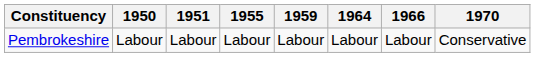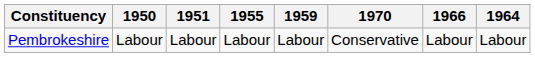columns swapped: 1964 <-> 1970
